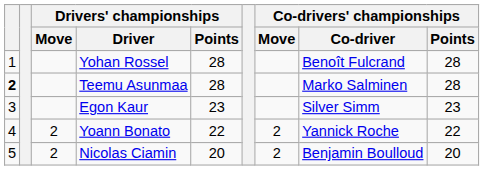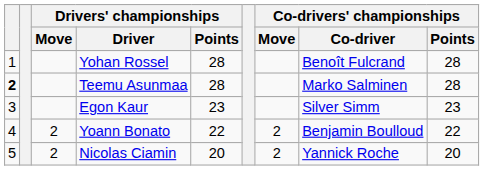Yoann Bonato | Co-drivers' championships / Co-driver: Yannick Roche -> Benjamin Boulloud
Nicolas Ciamin | Co-drivers' championships / Co-driver: Benjamin Boulloud -> Yannick Roche
